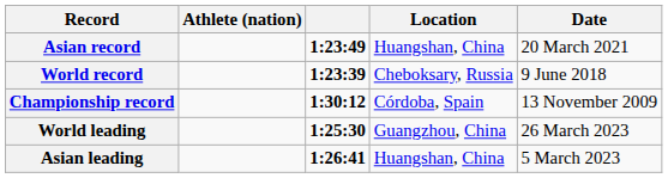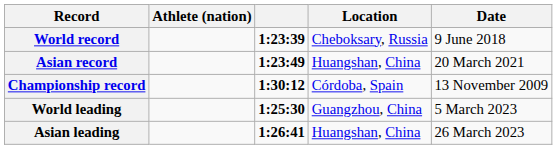rows swapped: World record <-> Asian record
World leading | Date: 26 March 2023 -> 5 March 2023
Asian leading | Date: 5 March 2023 -> 26 March 2023
